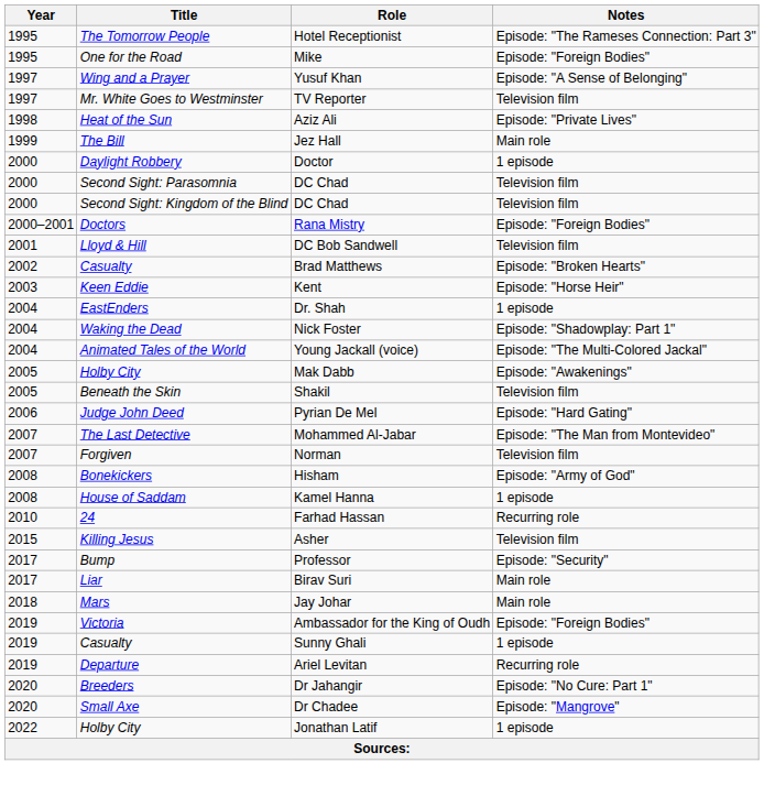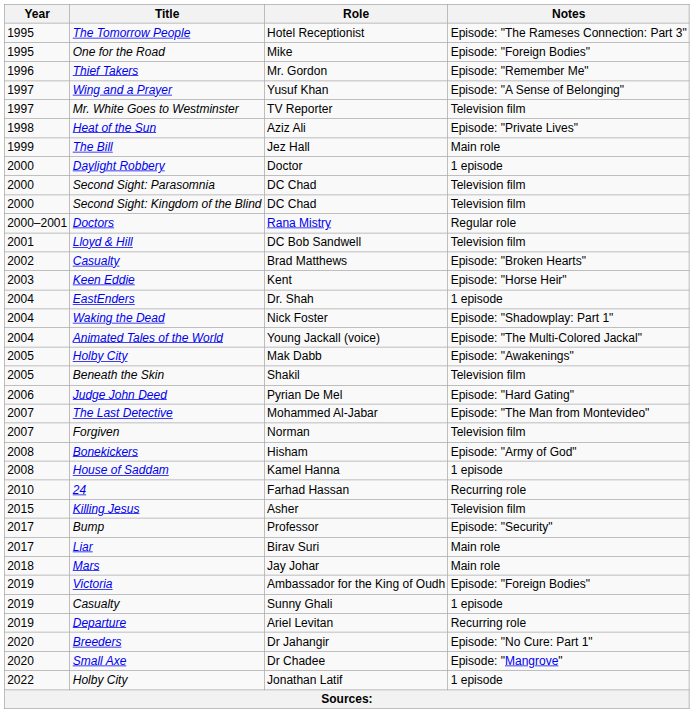+ row: 1996 | Thief Takers | Mr. Gordon | Episode: "Remember Me"
Rana Mistry | Notes: Episode: "Foreign Bodies" -> Regular role
